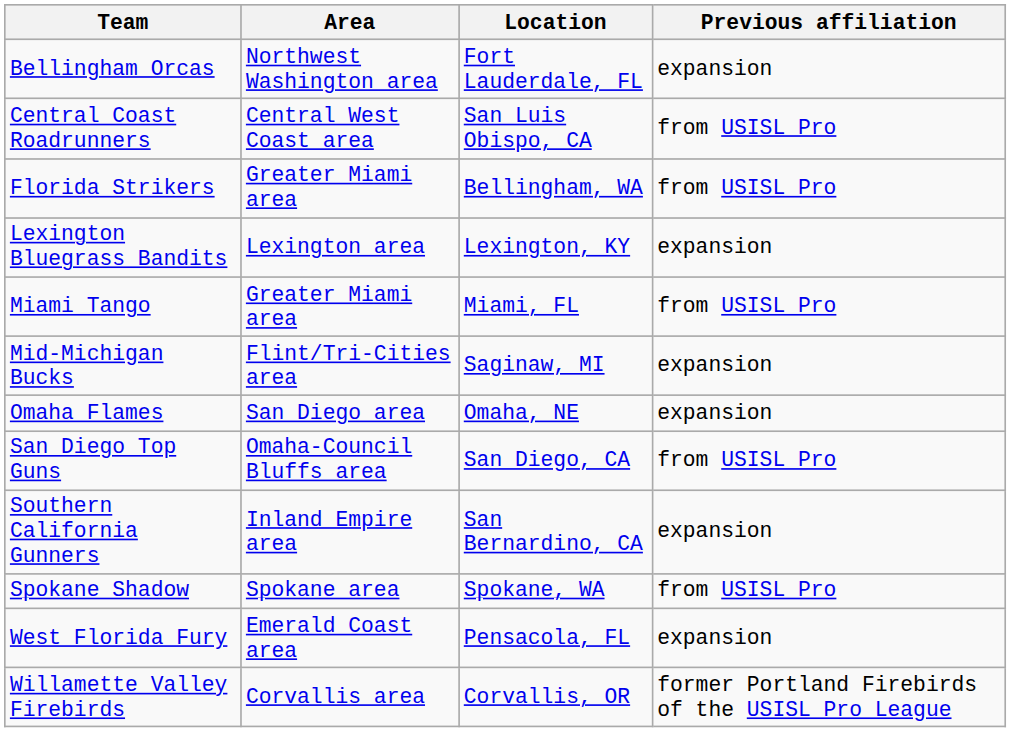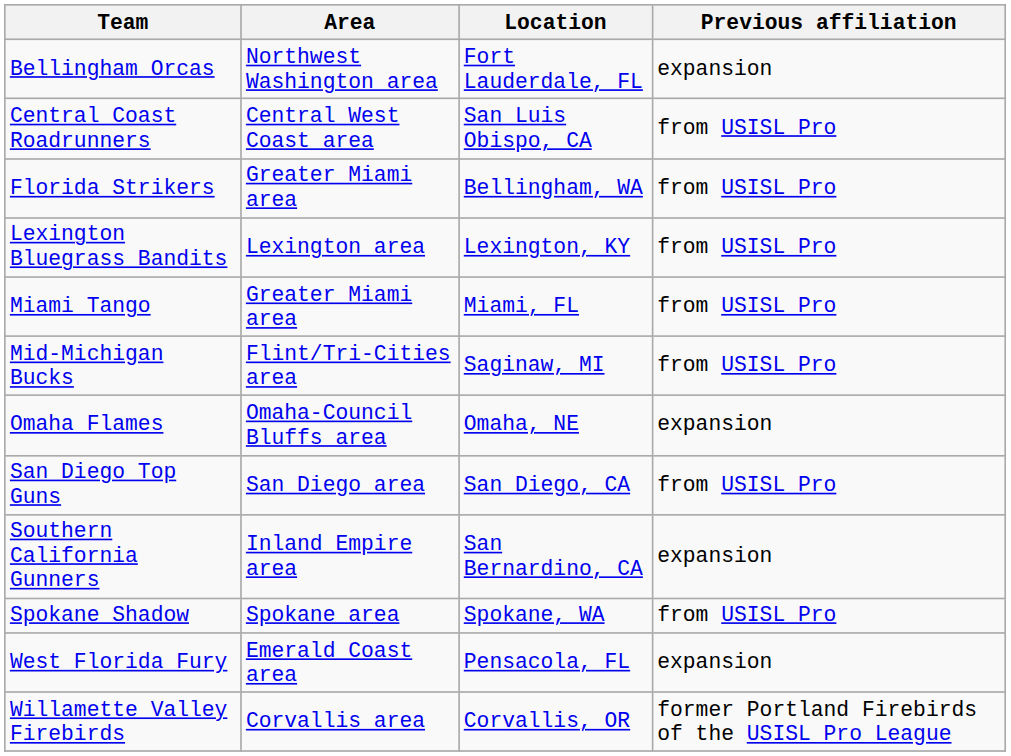Lexington Bluegrass Bandits | Previous affiliation: expansion -> from USISL Pro
Mid-Michigan Bucks | Previous affiliation: expansion -> from USISL Pro
Omaha Flames | Area: San Diego area -> Omaha-Council Bluffs area
San Diego Top Guns | Area: Omaha-Council Bluffs area -> San Diego area
